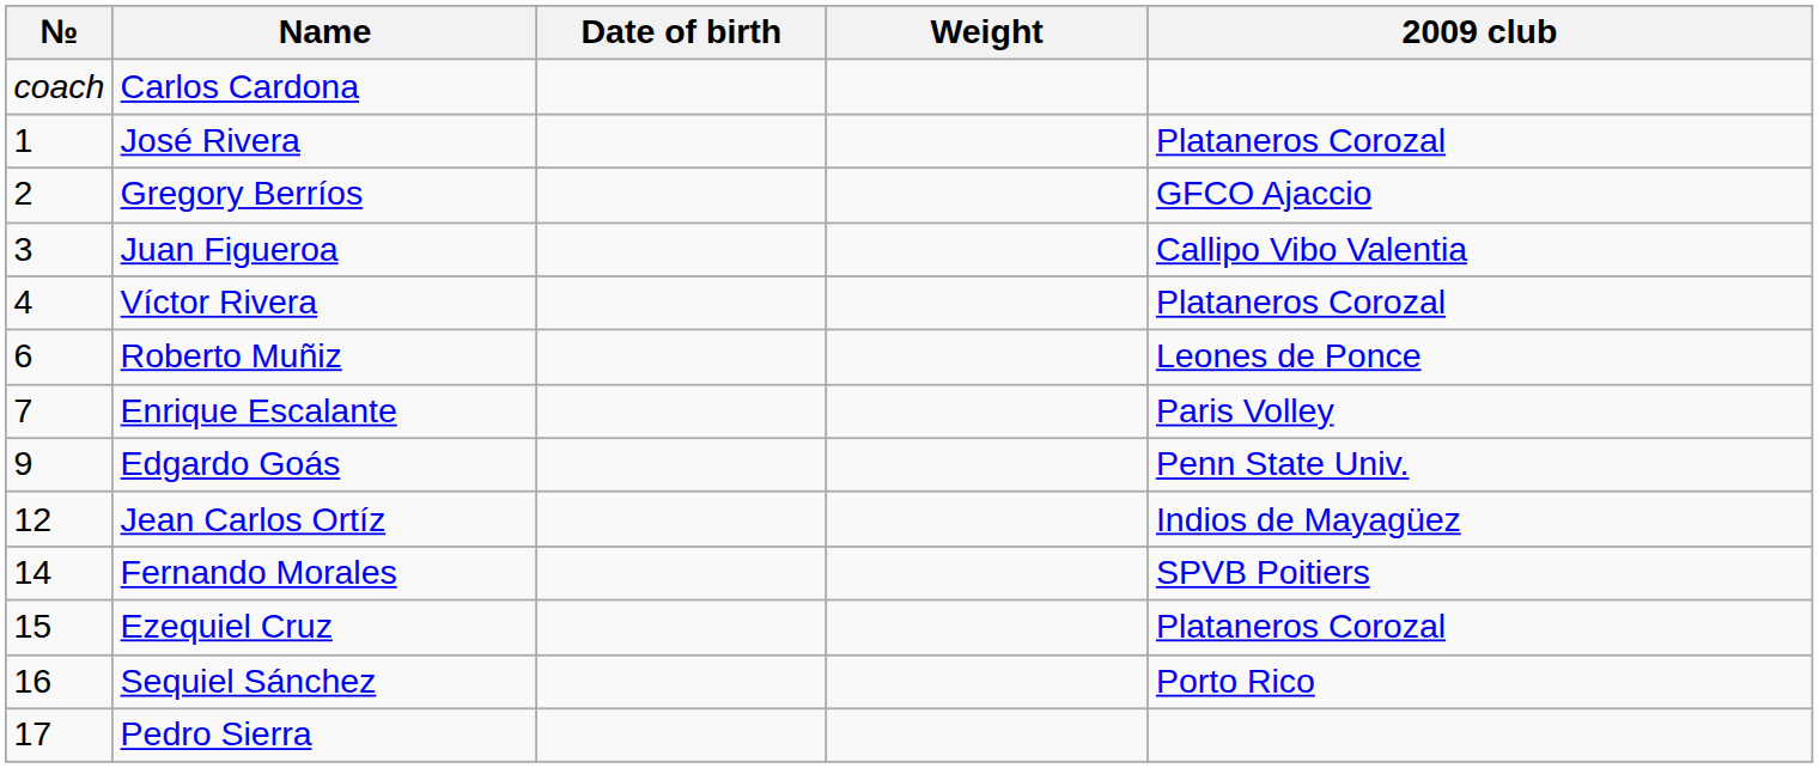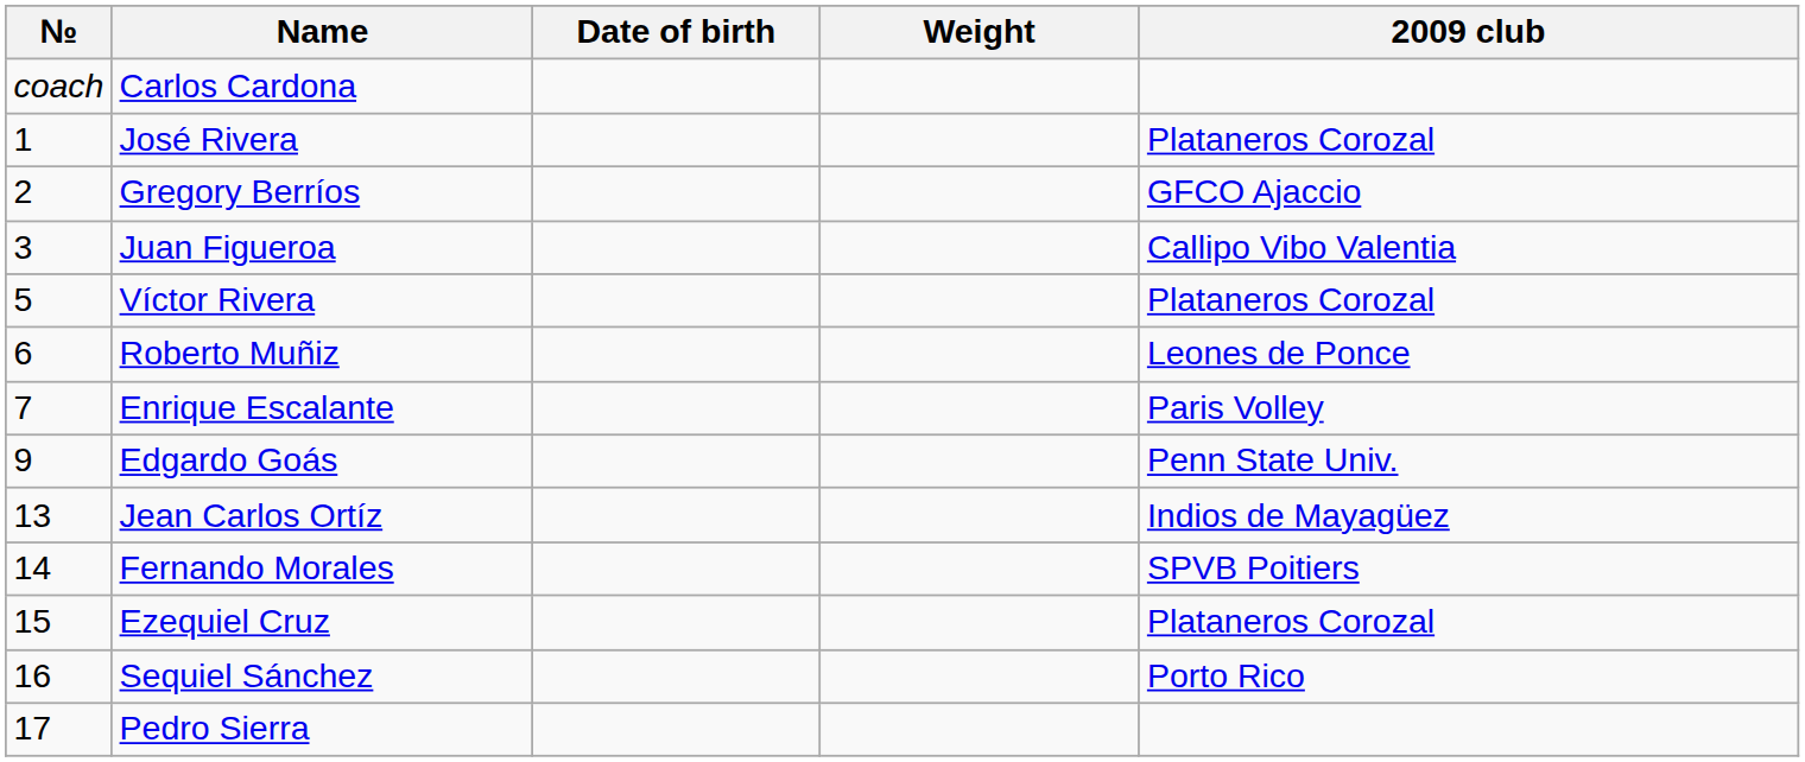Víctor Rivera | №: 4 -> 5
Jean Carlos Ortíz | №: 12 -> 13
